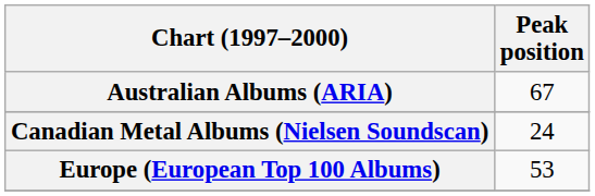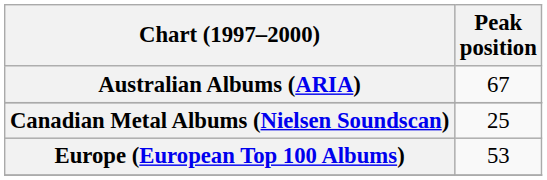Canadian Metal Albums (Nielsen Soundscan) | Peak position: 24 -> 25
